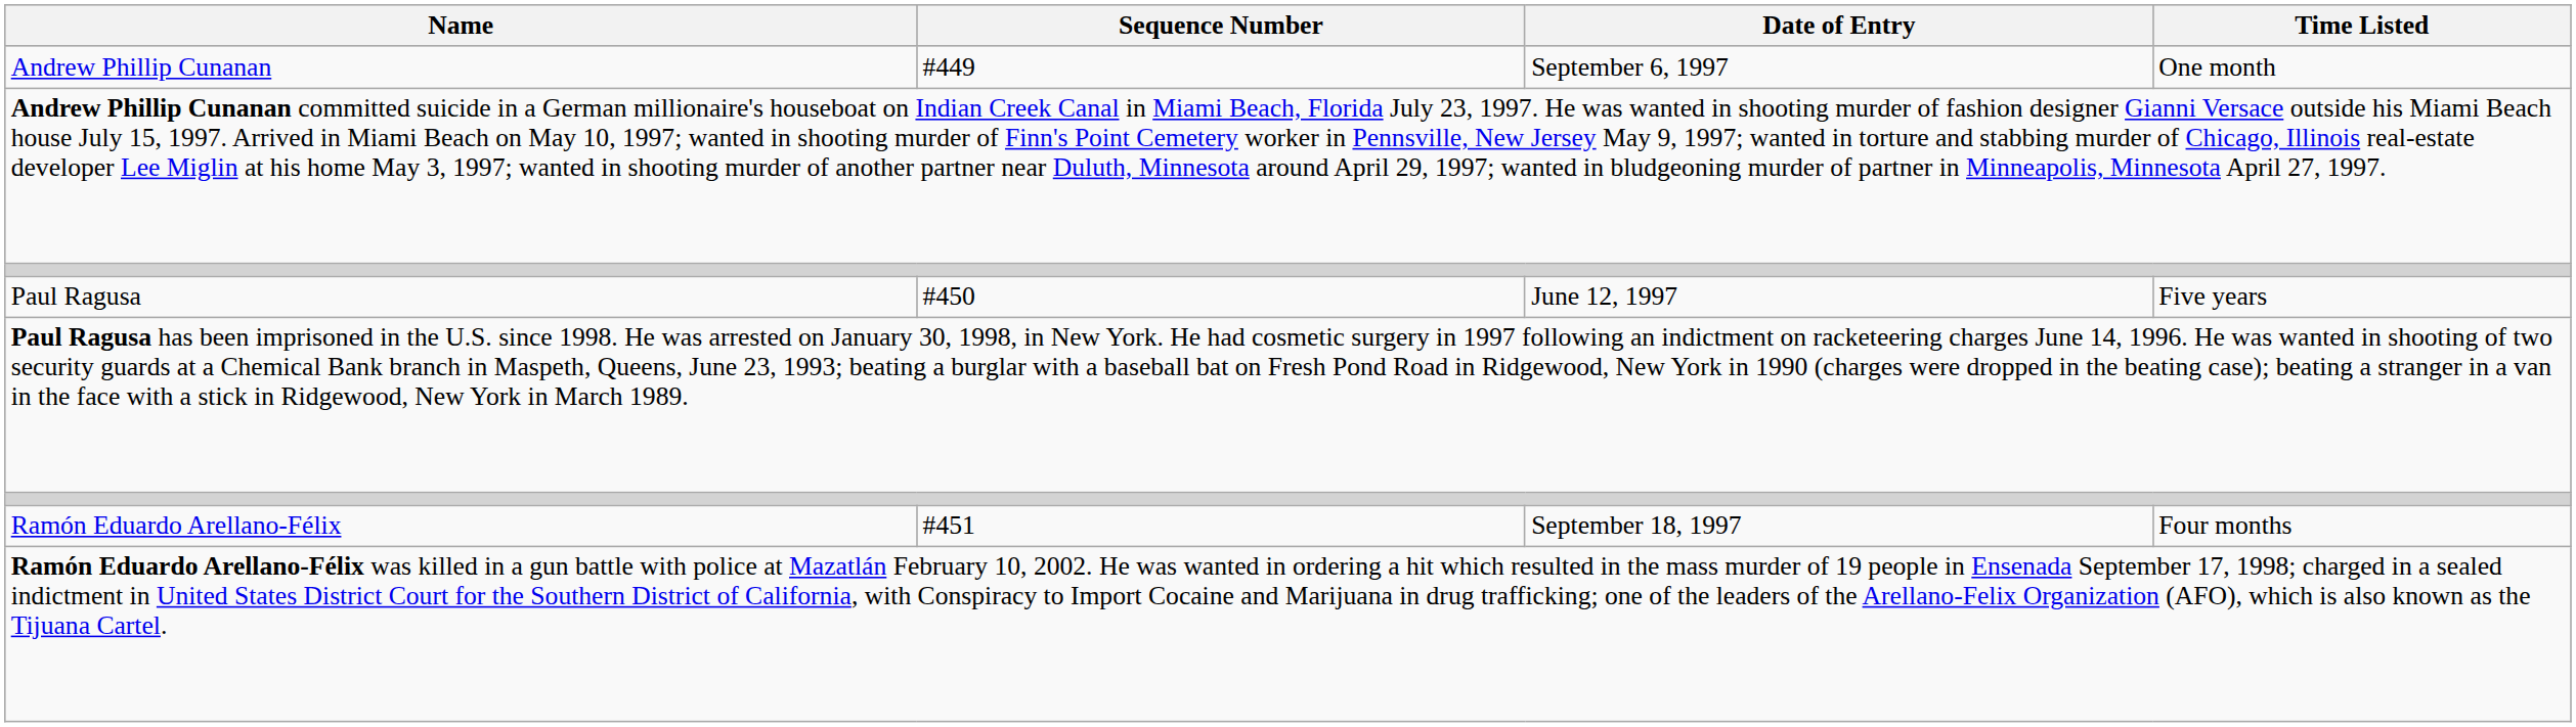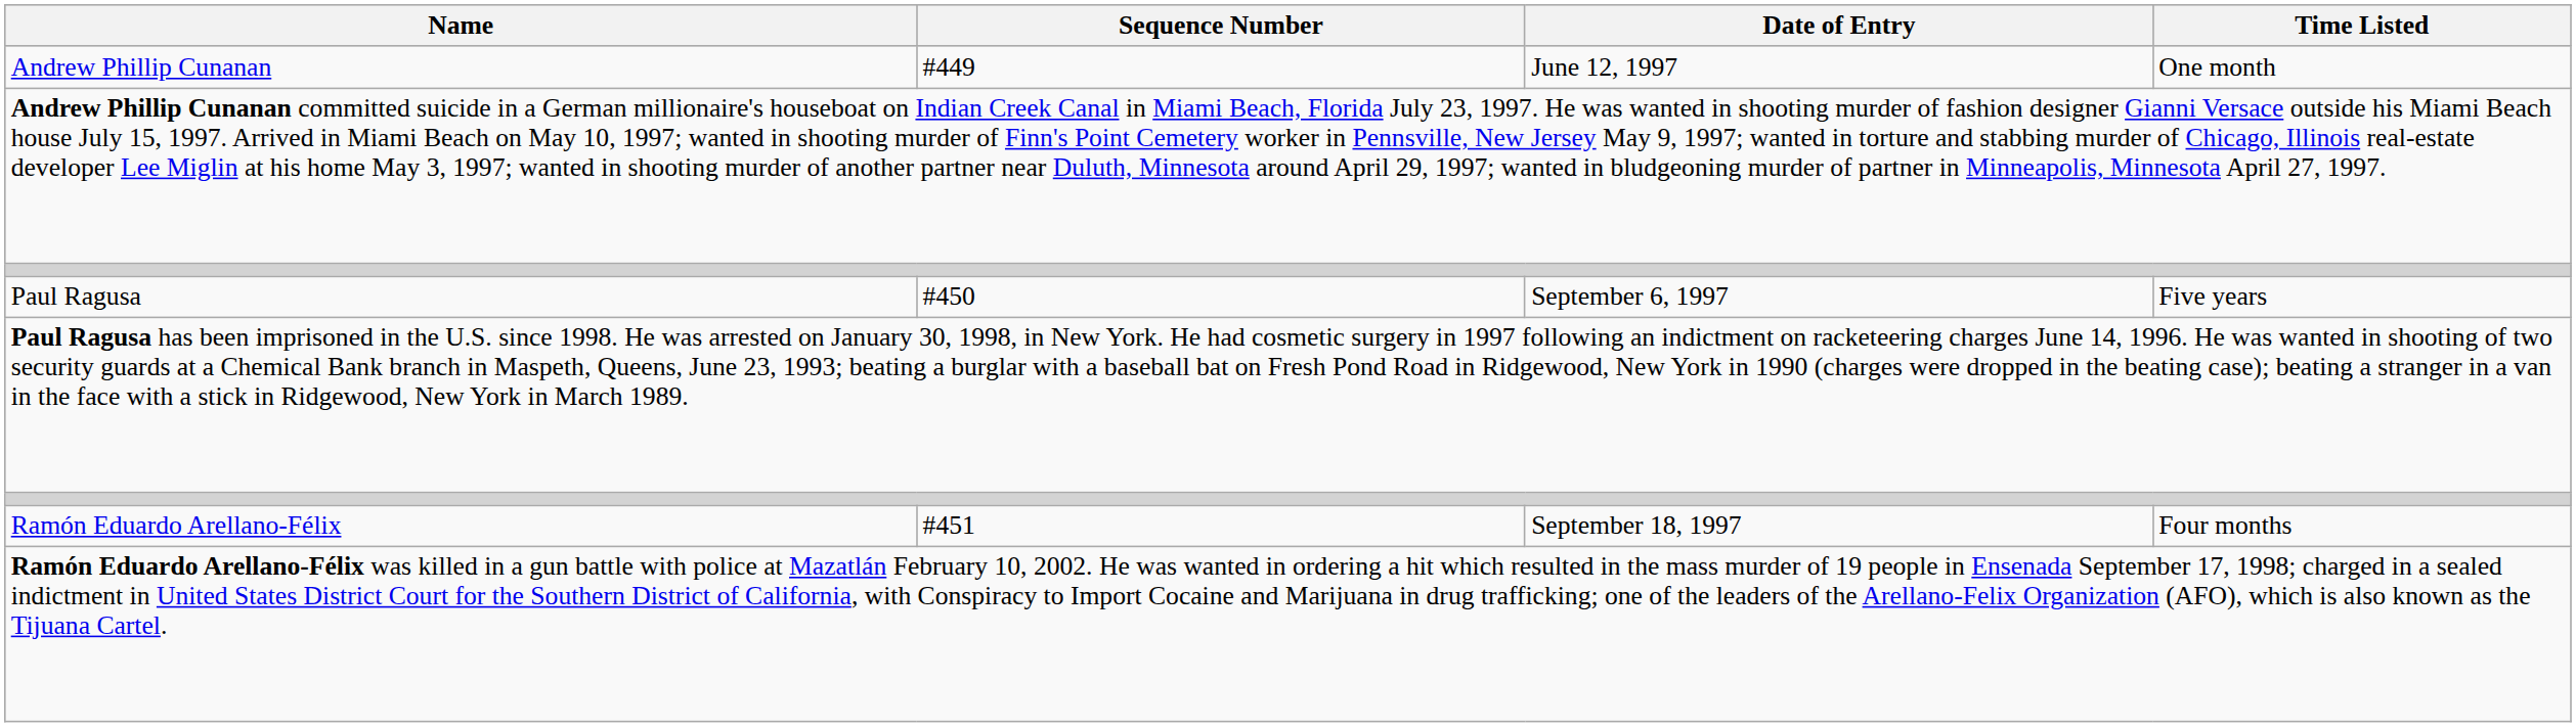Andrew Phillip Cunanan | Date of Entry: September 6, 1997 -> June 12, 1997
Paul Ragusa | Date of Entry: June 12, 1997 -> September 6, 1997
